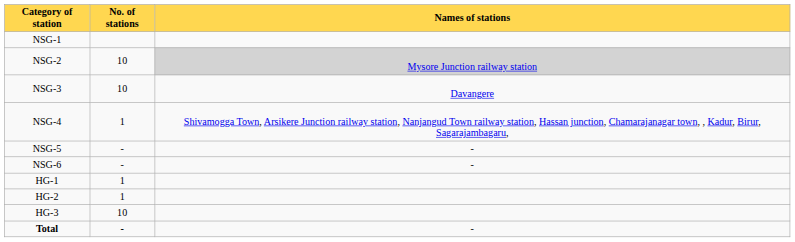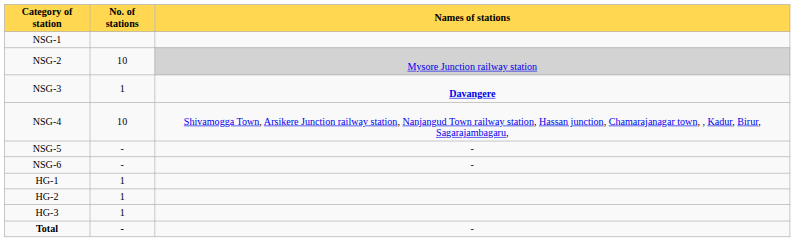NSG-3 | No. of stations: 10 -> 1
NSG-3 | Names of stations: normal -> bold
NSG-4 | No. of stations: 1 -> 10
HG-3 | No. of stations: 10 -> 1
